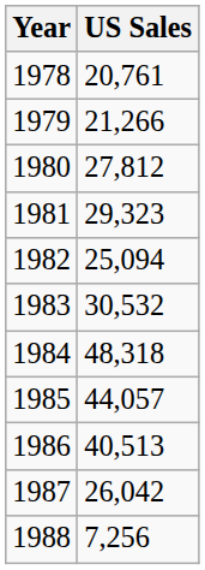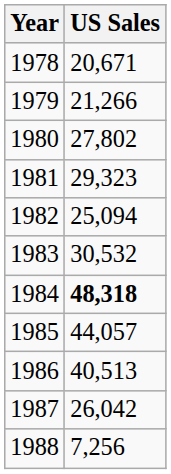1978 | US Sales: 20,761 -> 20,671
1980 | US Sales: 27,812 -> 27,802
1984 | US Sales: normal -> bold
